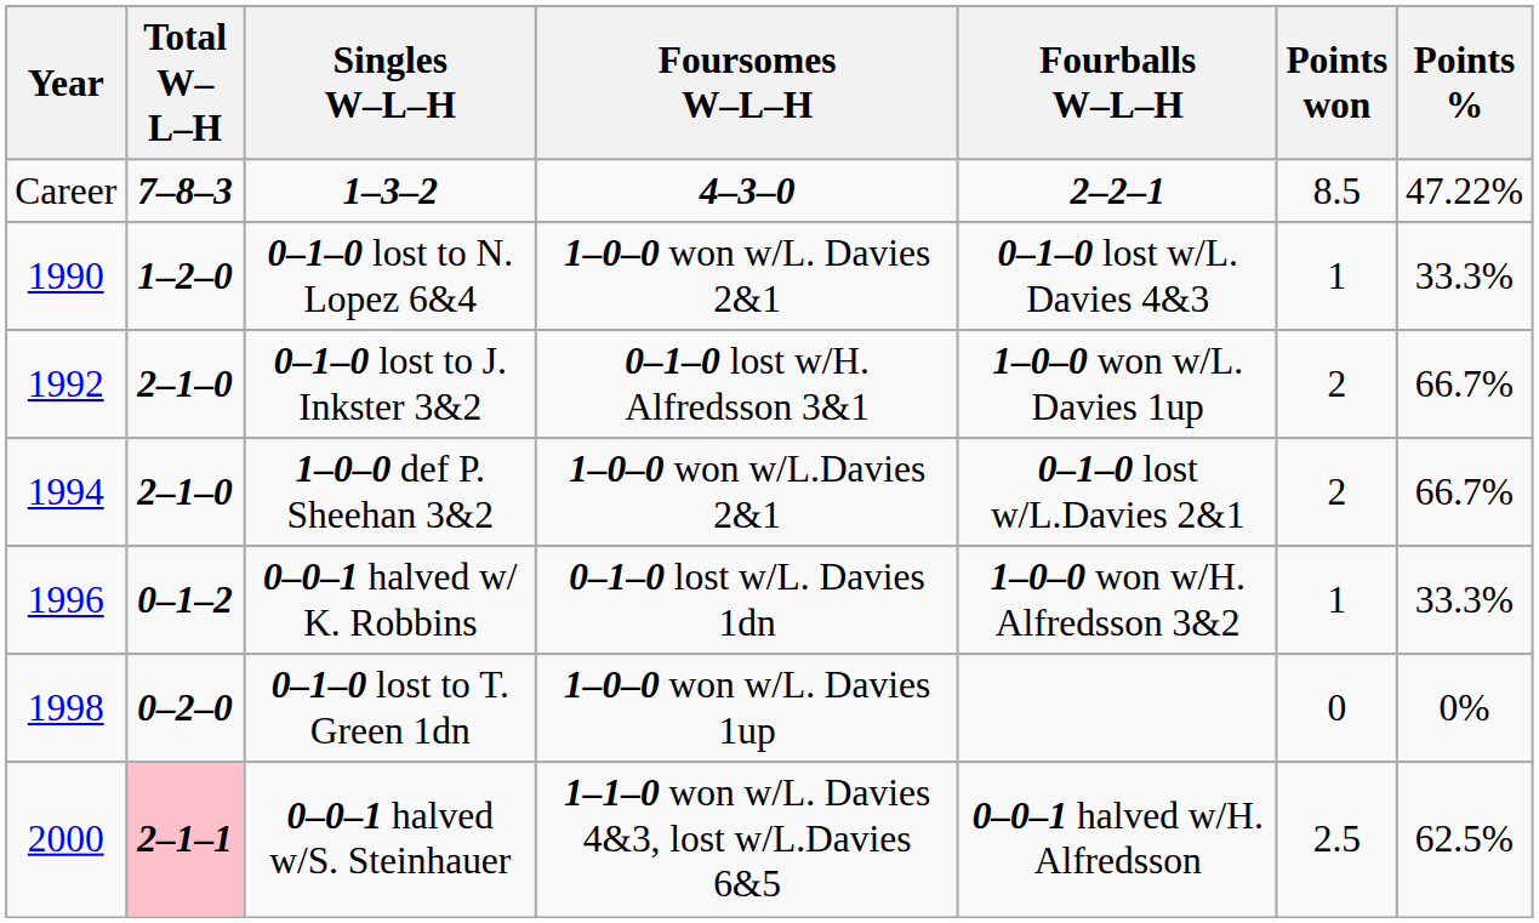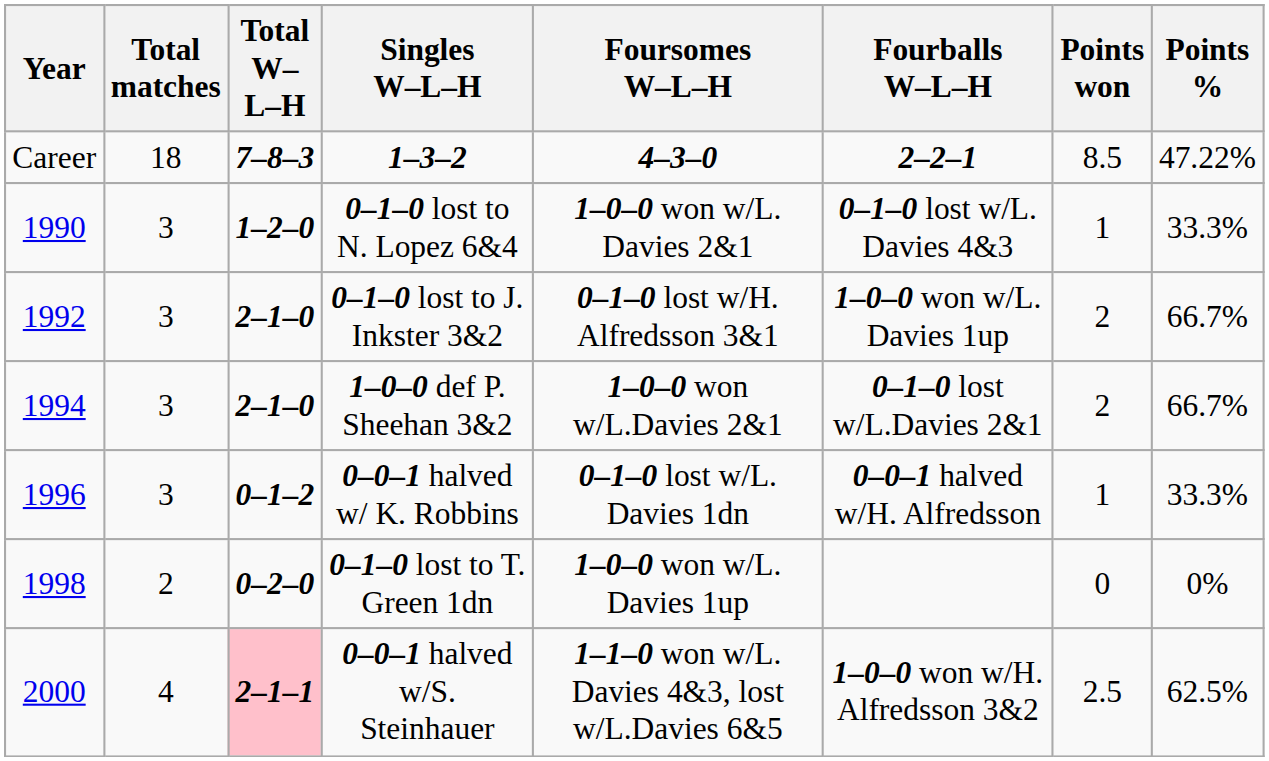+ column: Total matches | 18 | 3 | 3 | 3 | 3 | 2 | 4
0–0–1 halved w/ K. Robbins | Fourballs W–L–H: 1–0–0 won w/H. Alfredsson 3&2 -> 0–0–1 halved w/H. Alfredsson
0–0–1 halved w/S. Steinhauer | Fourballs W–L–H: 0–0–1 halved w/H. Alfredsson -> 1–0–0 won w/H. Alfredsson 3&2
